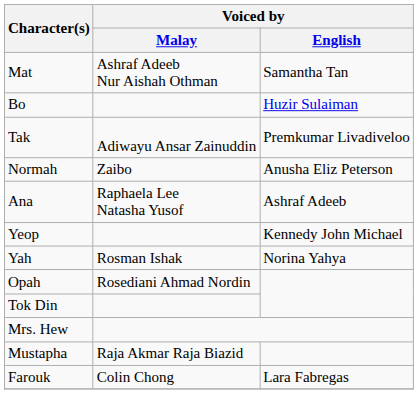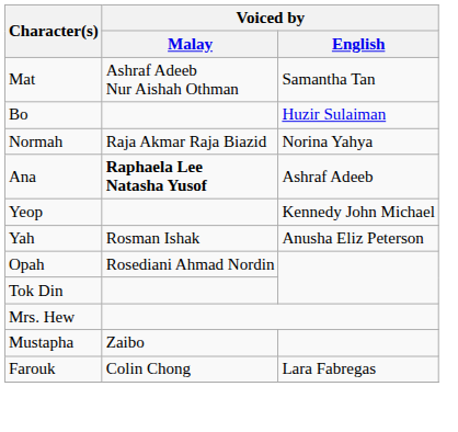- row: Tak | Adiwayu Ansar Zainuddin | Premkumar Livadiveloo
Normah | Voiced by / Malay: Zaibo -> Raja Akmar Raja Biazid
Normah | Voiced by / English: Anusha Eliz Peterson -> Norina Yahya
Ana | Voiced by / Malay: normal -> bold
Yah | Voiced by / English: Norina Yahya -> Anusha Eliz Peterson
Mustapha | Voiced by / Malay: Raja Akmar Raja Biazid -> Zaibo
